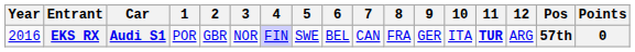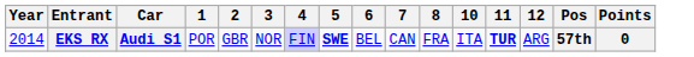- column: 9 | GER
EKS RX | Year: 2016 -> 2014
EKS RX | 5: normal -> bold
